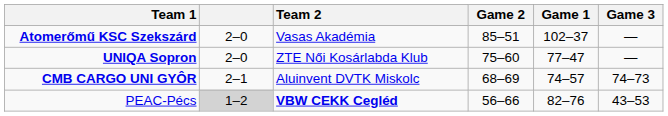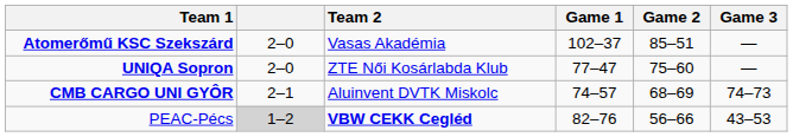columns swapped: Game 1 <-> Game 2
